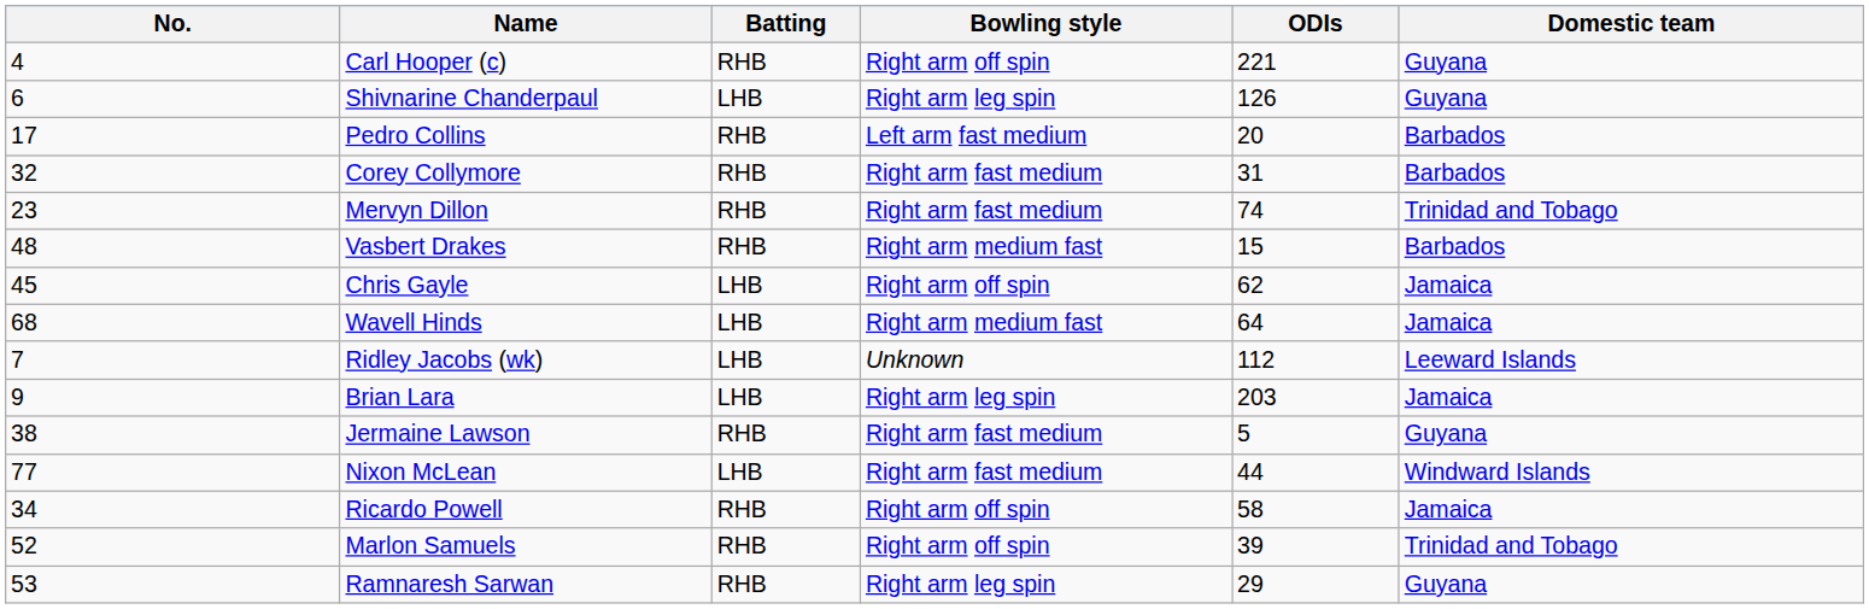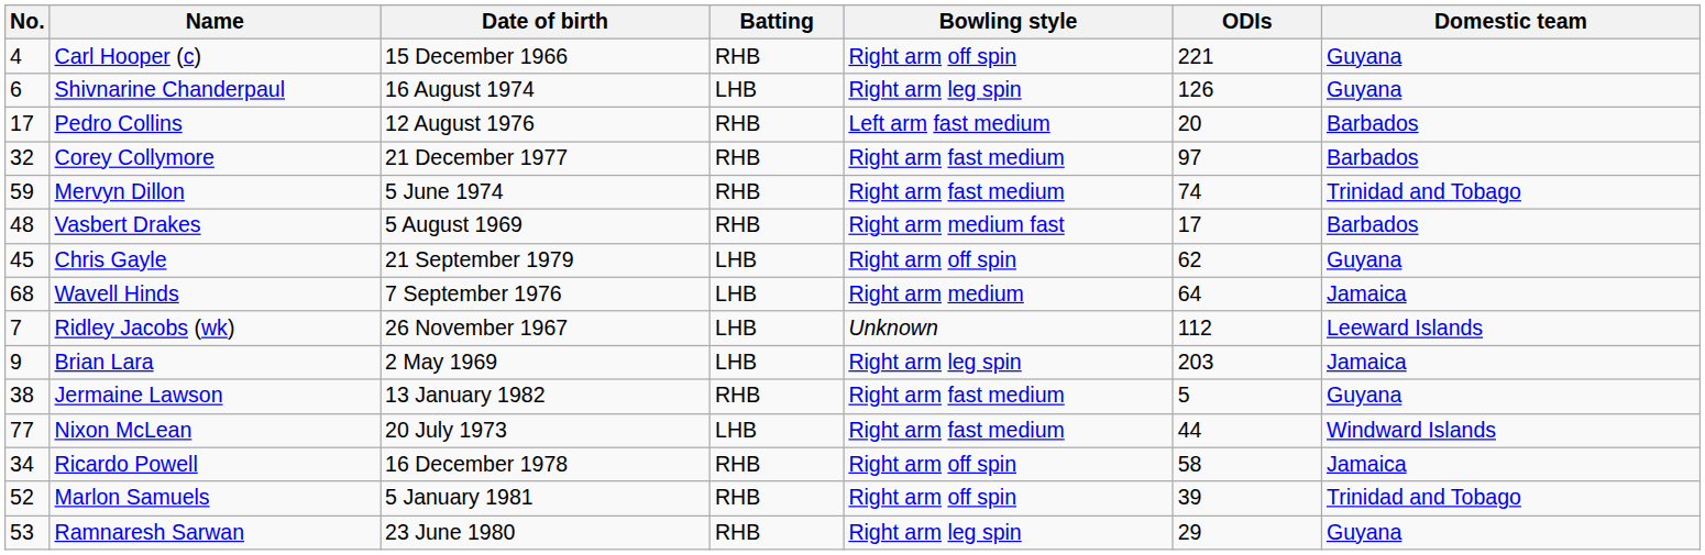+ column: Date of birth | 15 December 1966 | 16 August 1974 | 12 August 1976 | 21 December 1977 | 5 June 1974 | 5 August 1969 | 21 September 1979 | 7 September 1976 | 26 November 1967 | 2 May 1969 | 13 January 1982 | 20 July 1973 | 16 December 1978 | 5 January 1981 | 23 June 1980
Corey Collymore | ODIs: 31 -> 97
Mervyn Dillon | No.: 23 -> 59
Vasbert Drakes | ODIs: 15 -> 17
Chris Gayle | Domestic team: Jamaica -> Guyana
Wavell Hinds | Bowling style: Right arm medium fast -> Right arm medium
